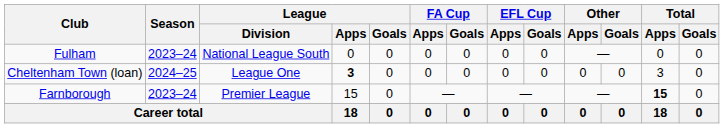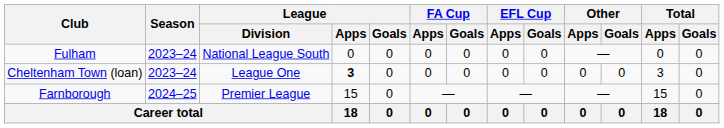Cheltenham Town (loan) | Season: 2024–25 -> 2023–24
Farnborough | Season: 2023–24 -> 2024–25
Farnborough | Total / Apps: bold -> normal
